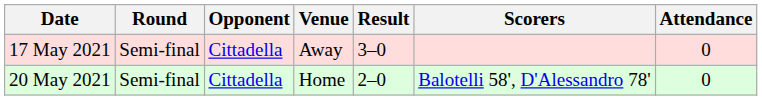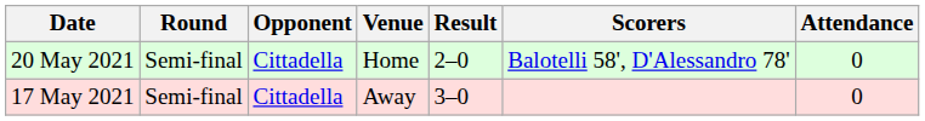rows swapped: 17 May 2021 <-> 20 May 2021
